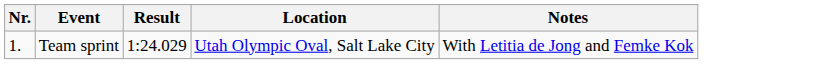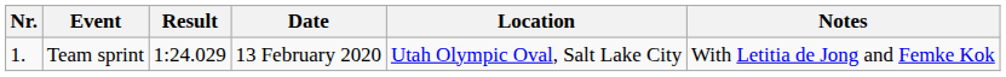+ column: Date | 13 February 2020
